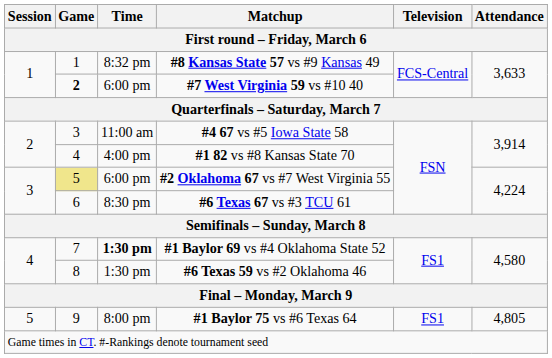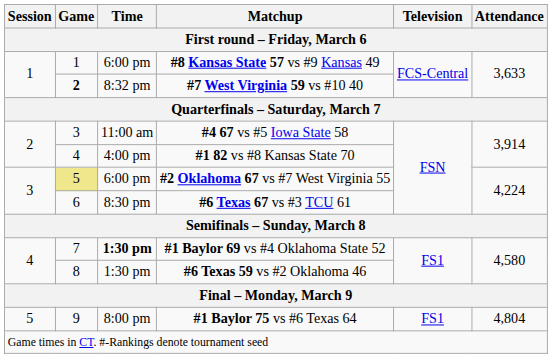#8 Kansas State 57 vs #9 Kansas 49 | Time: 8:32 pm -> 6:00 pm
#7 West Virginia 59 vs #10 40 | Time: 6:00 pm -> 8:32 pm
#1 Baylor 75 vs #6 Texas 64 | Attendance: 4,805 -> 4,804
